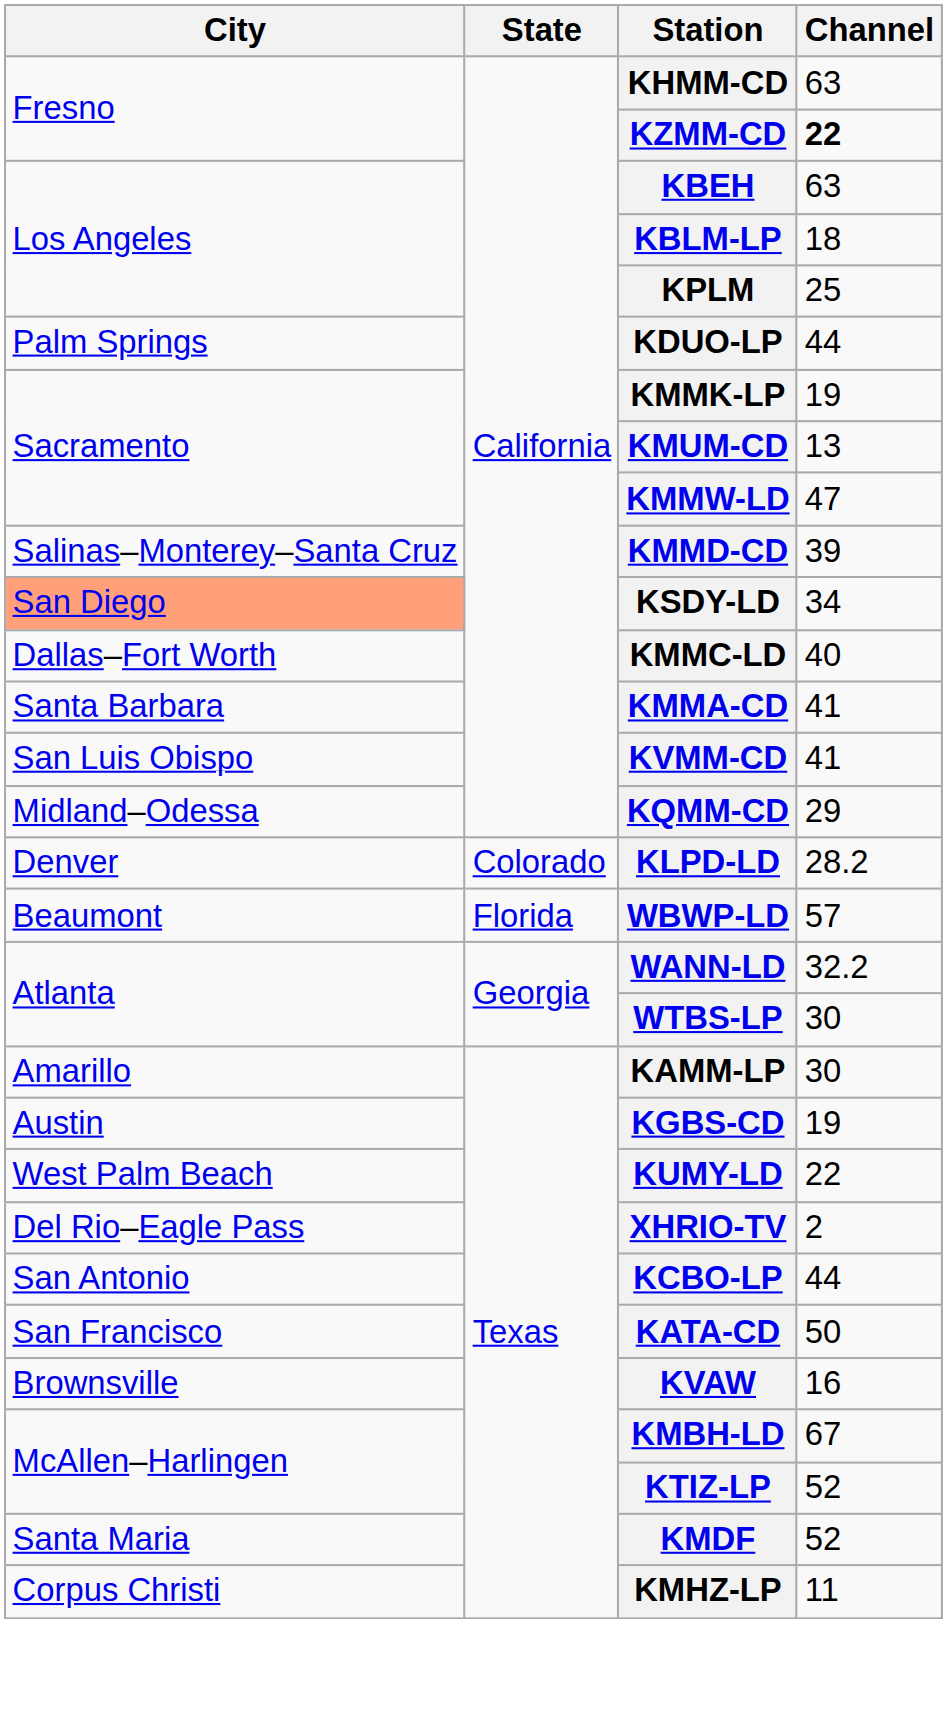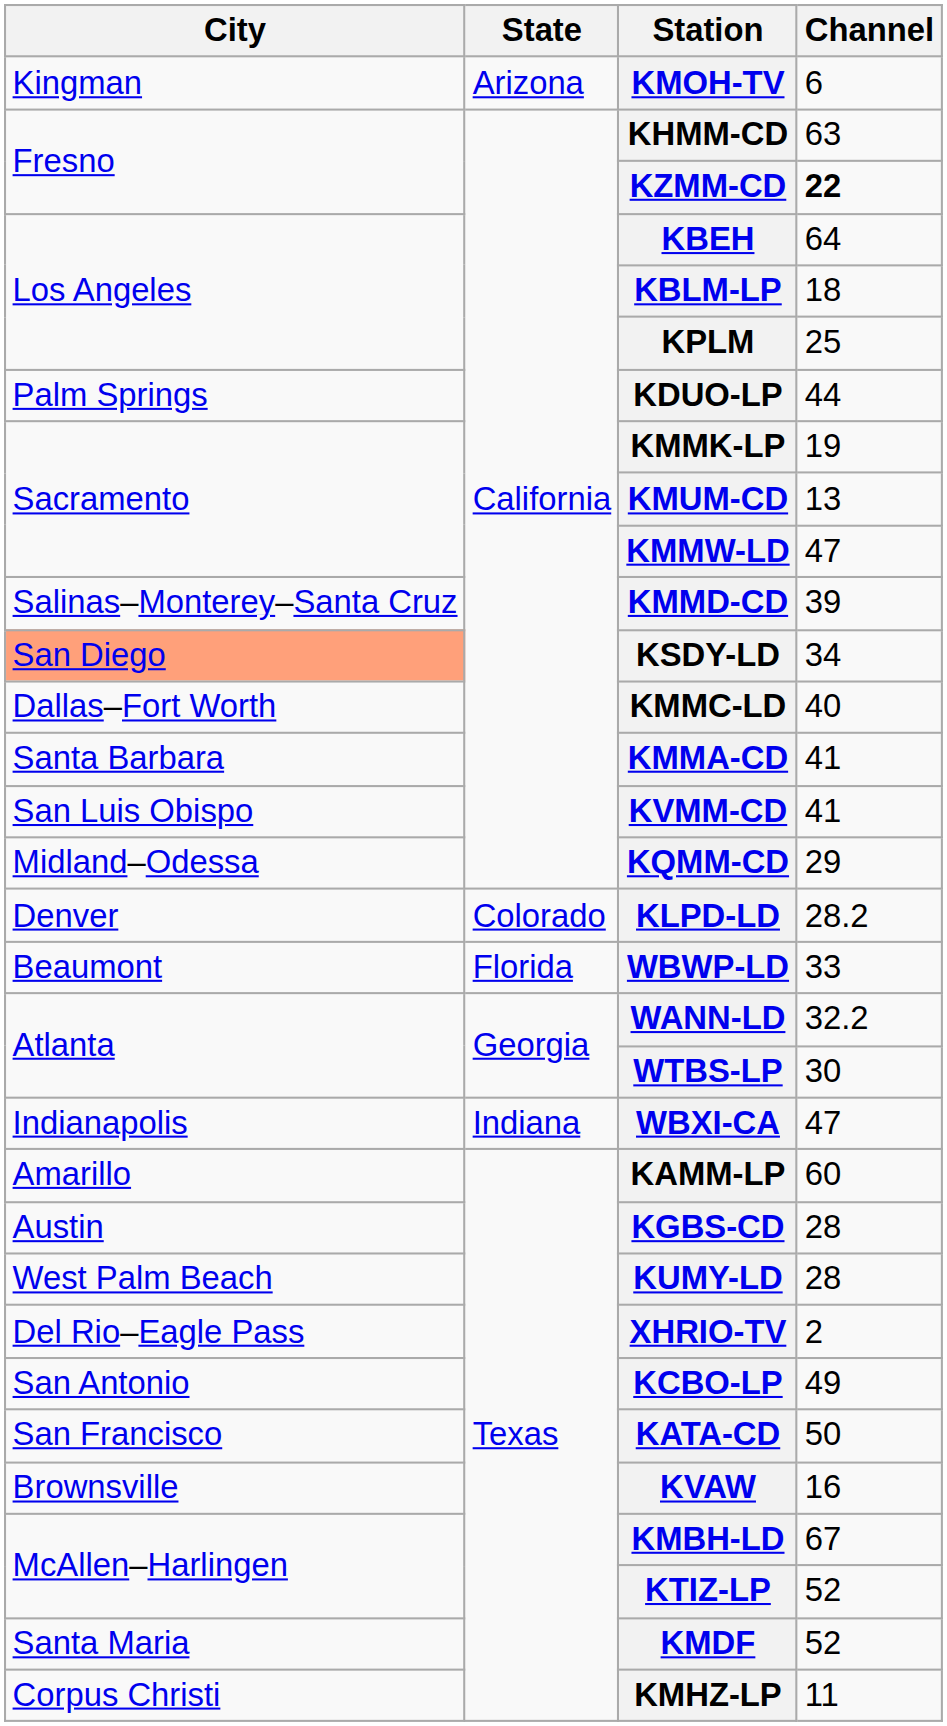+ row: Kingman | Arizona | KMOH-TV | 6
KBEH | Channel: 63 -> 64
WBWP-LD | Channel: 57 -> 33
+ row: Indianapolis | Indiana | WBXI-CA | 47
KAMM-LP | Channel: 30 -> 60
KGBS-CD | Channel: 19 -> 28
KUMY-LD | Channel: 22 -> 28
KCBO-LP | Channel: 44 -> 49
